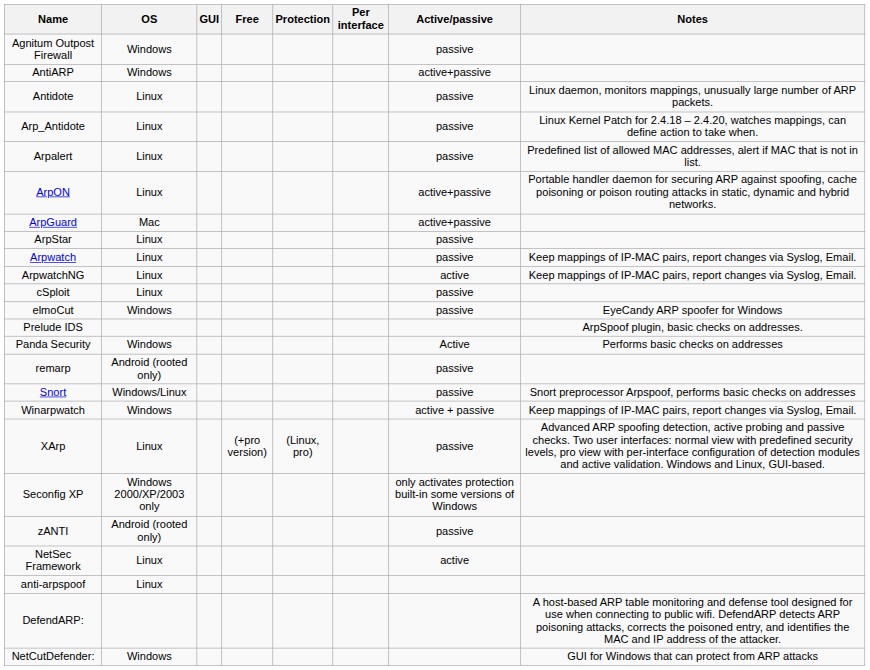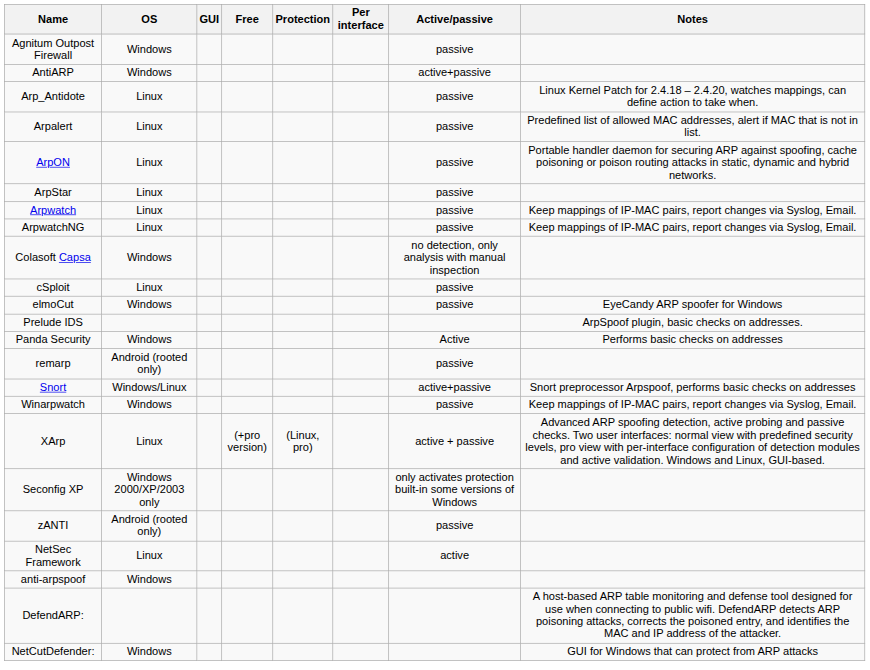- row: Antidote | Linux | passive | Linux daemon, monitors mappings, unusually large number of ARP packets.
ArpON | Active/passive: active+passive -> passive
- row: ArpGuard | Mac | active+passive
ArpwatchNG | Active/passive: active -> passive
+ row: Colasoft Capsa | Windows | no detection, only analysis with manual inspection
Snort | Active/passive: passive -> active+passive
Winarpwatch | Active/passive: active + passive -> passive
XArp | Active/passive: passive -> active + passive
anti-arpspoof | OS: Linux -> Windows
